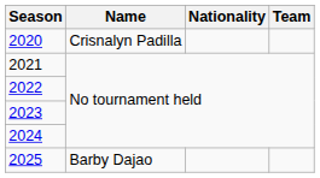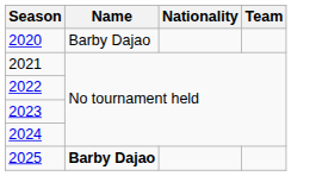2020 | Name: Crisnalyn Padilla -> Barby Dajao
2025 | Name: normal -> bold
